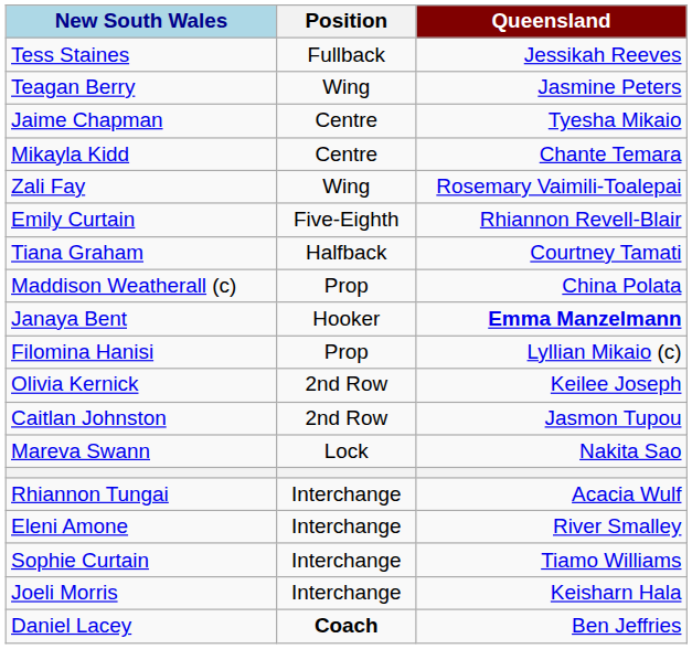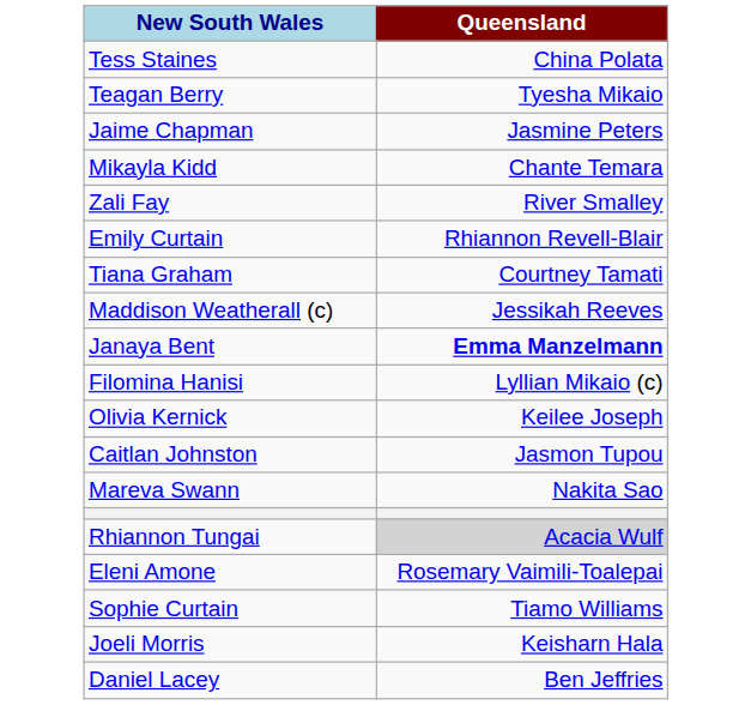- column: Position | Fullback | Wing | Centre | Centre | Wing | Five-Eighth | Halfback | Prop | Hooker | Prop | 2nd Row | 2nd Row | Lock | Interchange | Interchange | Interchange | Interchange | Coach
Tess Staines | Queensland: Jessikah Reeves -> China Polata
Teagan Berry | Queensland: Jasmine Peters -> Tyesha Mikaio
Jaime Chapman | Queensland: Tyesha Mikaio -> Jasmine Peters
Zali Fay | Queensland: Rosemary Vaimili-Toalepai -> River Smalley
Maddison Weatherall (c) | Queensland: China Polata -> Jessikah Reeves
Rhiannon Tungai | Queensland: no background -> lightgrey background
Eleni Amone | Queensland: River Smalley -> Rosemary Vaimili-Toalepai
